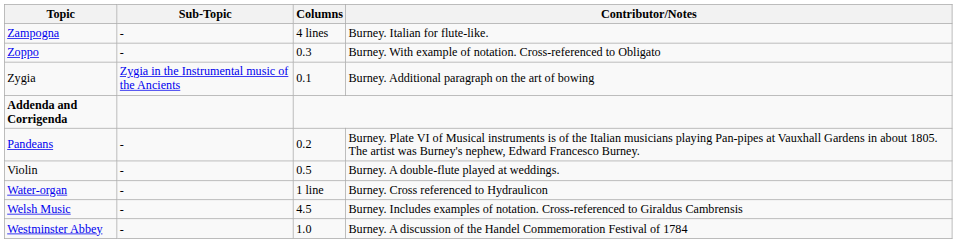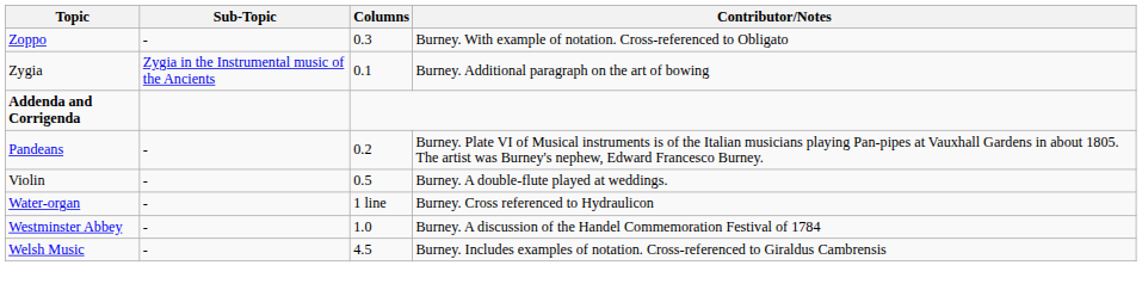- row: Zampogna | - | 4 lines | Burney. Italian for flute-like.
rows swapped: Welsh Music <-> Westminster Abbey
